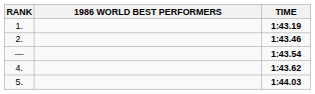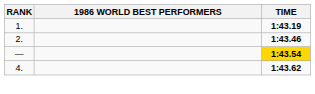— | TIME: no background -> gold background
- row: 5. | 1:44.03
